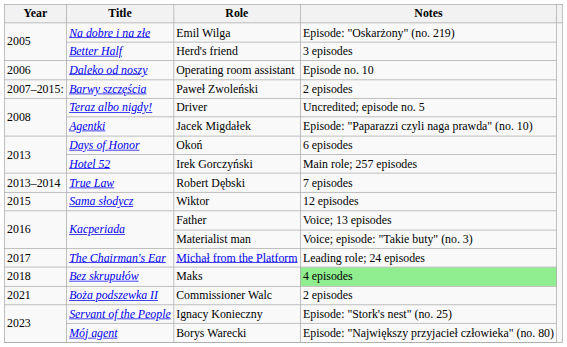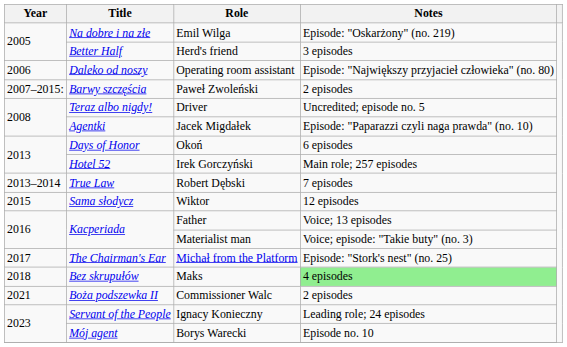Operating room assistant | Notes: Episode no. 10 -> Episode: "Największy przyjacieł człowieka" (no. 80)
Michał from the Platform | Notes: Leading role; 24 episodes -> Episode: "Stork's nest" (no. 25)
Ignacy Konieczny | Notes: Episode: "Stork's nest" (no. 25) -> Leading role; 24 episodes
Borys Warecki | Notes: Episode: "Największy przyjacieł człowieka" (no. 80) -> Episode no. 10
